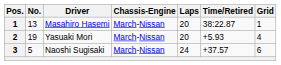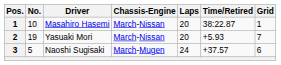Masahiro Hasemi | No.: 13 -> 10
Yasuaki Mori | Grid: 4 -> 7
Naoshi Sugisaki | Chassis-Engine: March-Nissan -> March-Mugen
